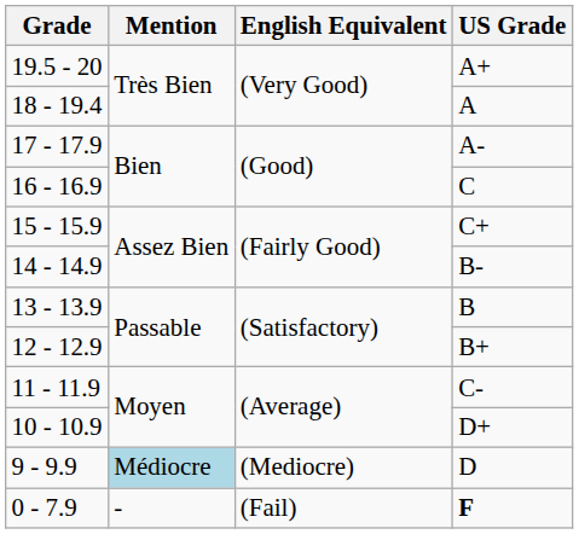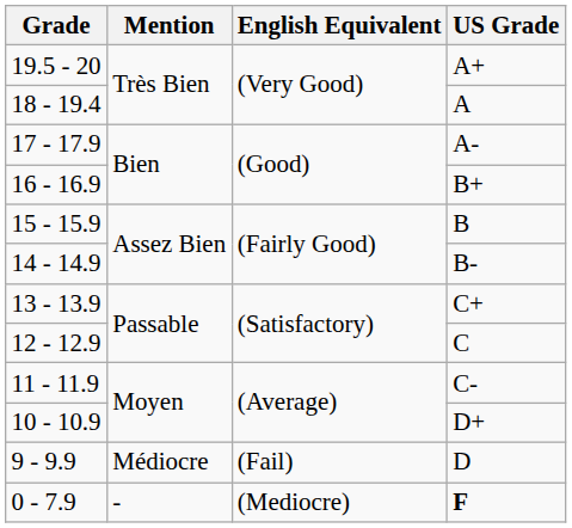16 - 16.9 | US Grade: C -> B+
15 - 15.9 | US Grade: C+ -> B
13 - 13.9 | US Grade: B -> C+
12 - 12.9 | US Grade: B+ -> C
9 - 9.9 | Mention: lightblue background -> no background
9 - 9.9 | English Equivalent: (Mediocre) -> (Fail)
0 - 7.9 | English Equivalent: (Fail) -> (Mediocre)
